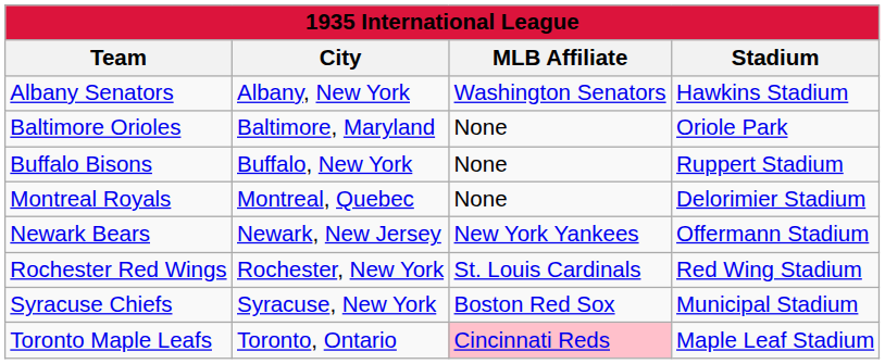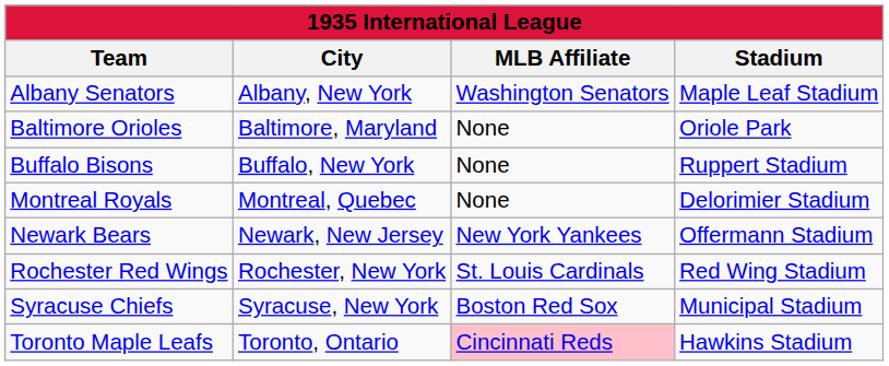Albany Senators | Stadium: Hawkins Stadium -> Maple Leaf Stadium
Toronto Maple Leafs | Stadium: Maple Leaf Stadium -> Hawkins Stadium
